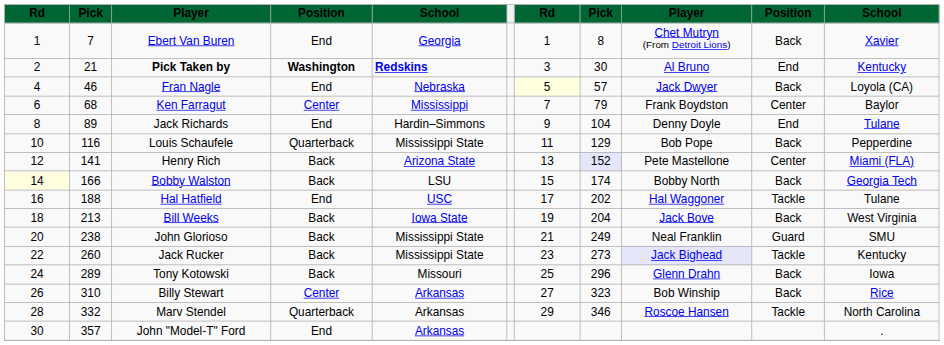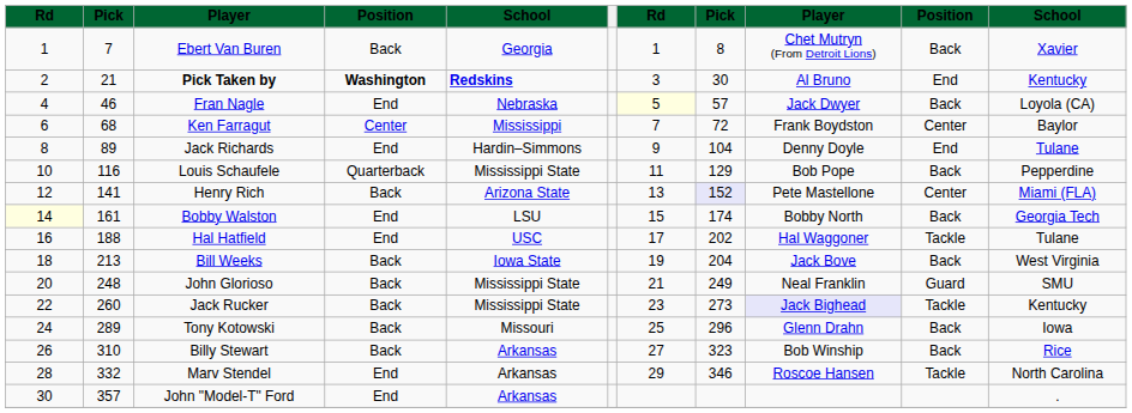Ebert Van Buren | column 4: End -> Back
Ken Farragut | column 8: 79 -> 72
Bobby Walston | column 2: 166 -> 161
Bobby Walston | column 4: Back -> End
John Glorioso | column 2: 238 -> 248
Billy Stewart | column 4: Center -> Back
Marv Stendel | column 4: Quarterback -> End
